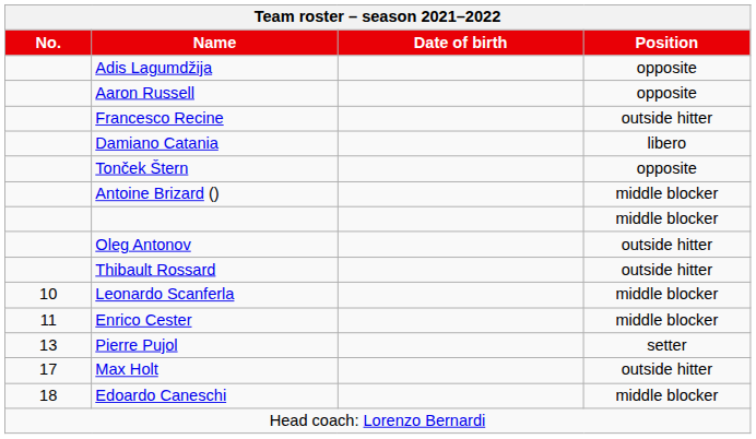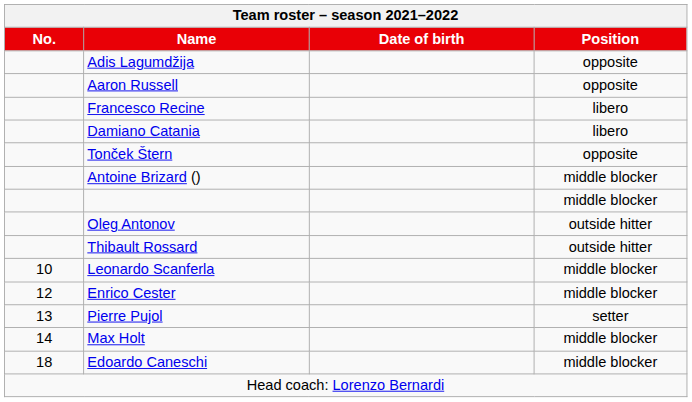Francesco Recine | Position: outside hitter -> libero
Enrico Cester | No.: 11 -> 12
Max Holt | No.: 17 -> 14
Max Holt | Position: outside hitter -> middle blocker
